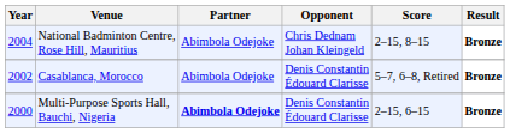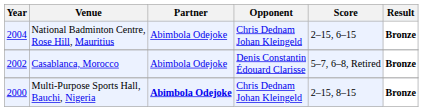National Badminton Centre, Rose Hill, Mauritius | Score: 2–15, 8–15 -> 2–15, 6–15
Multi-Purpose Sports Hall, Bauchi, Nigeria | Opponent: Denis Constantin Édouard Clarisse -> Chris Dednam Johan Kleingeld
Multi-Purpose Sports Hall, Bauchi, Nigeria | Score: 2–15, 6–15 -> 2–15, 8–15
